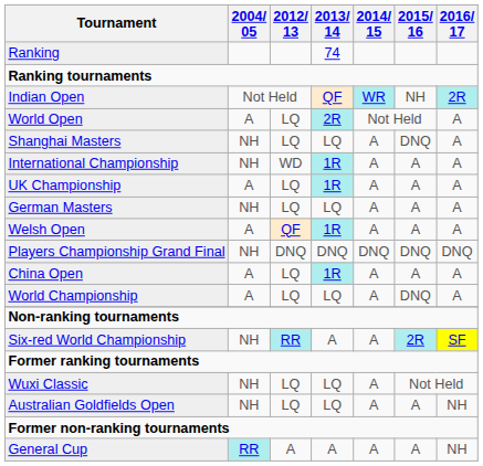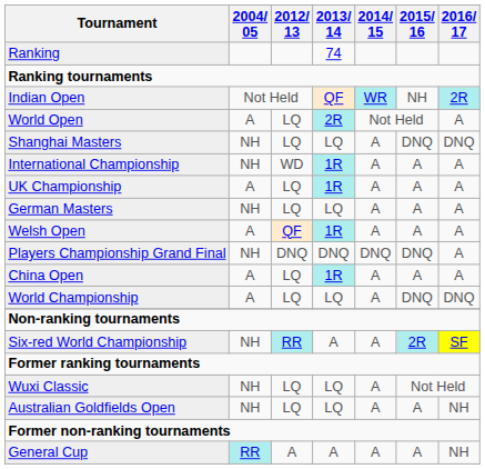Shanghai Masters | 2016/ 17: A -> DNQ
Players Championship Grand Final | 2016/ 17: DNQ -> A
World Championship | 2016/ 17: A -> DNQ
